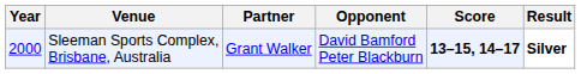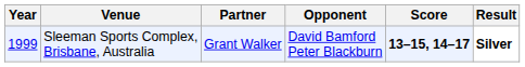Sleeman Sports Complex, Brisbane, Australia | Year: 2000 -> 1999
